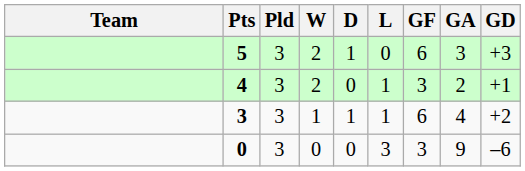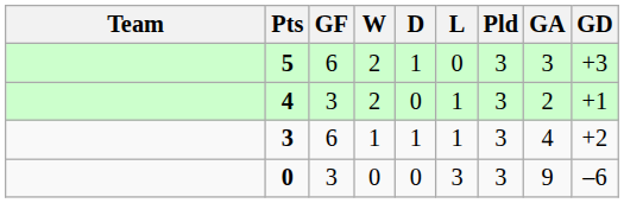columns swapped: Pld <-> GF
